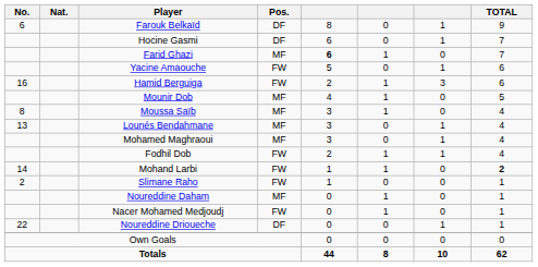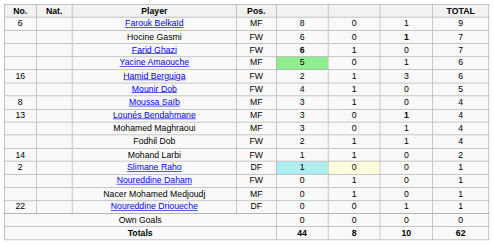Farouk Belkaïd | Pos.: DF -> MF
Hocine Gasmi | Pos.: DF -> FW
Hocine Gasmi | column 7: normal -> bold
Farid Ghazi | Pos.: MF -> FW
Yacine Amaouche | Pos.: FW -> MF
Yacine Amaouche | column 5: no background -> lightgreen background
Mounir Dob | Pos.: MF -> FW
Lounés Bendahmane | column 7: normal -> bold
Mohand Larbi | TOTAL: bold -> normal
Slimane Raho | Pos.: FW -> DF
Slimane Raho | column 5: no background -> paleturquoise background
Slimane Raho | column 6: no background -> lightyellow background
Noureddine Daham | Pos.: MF -> FW
Nacer Mohamed Medjoudj | Pos.: FW -> MF
